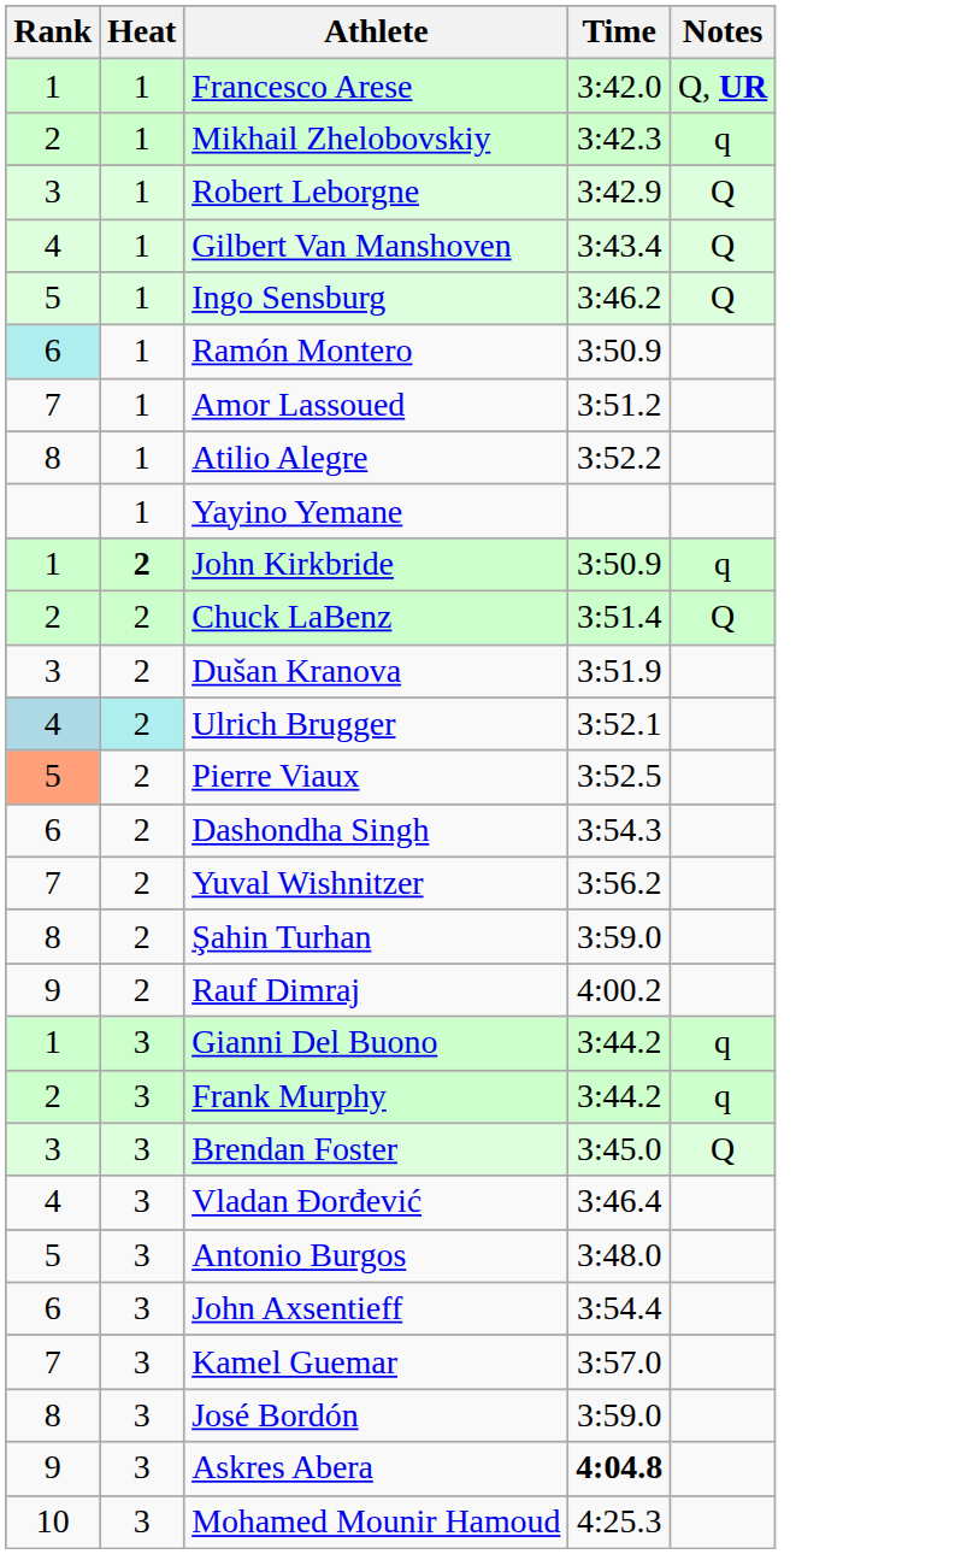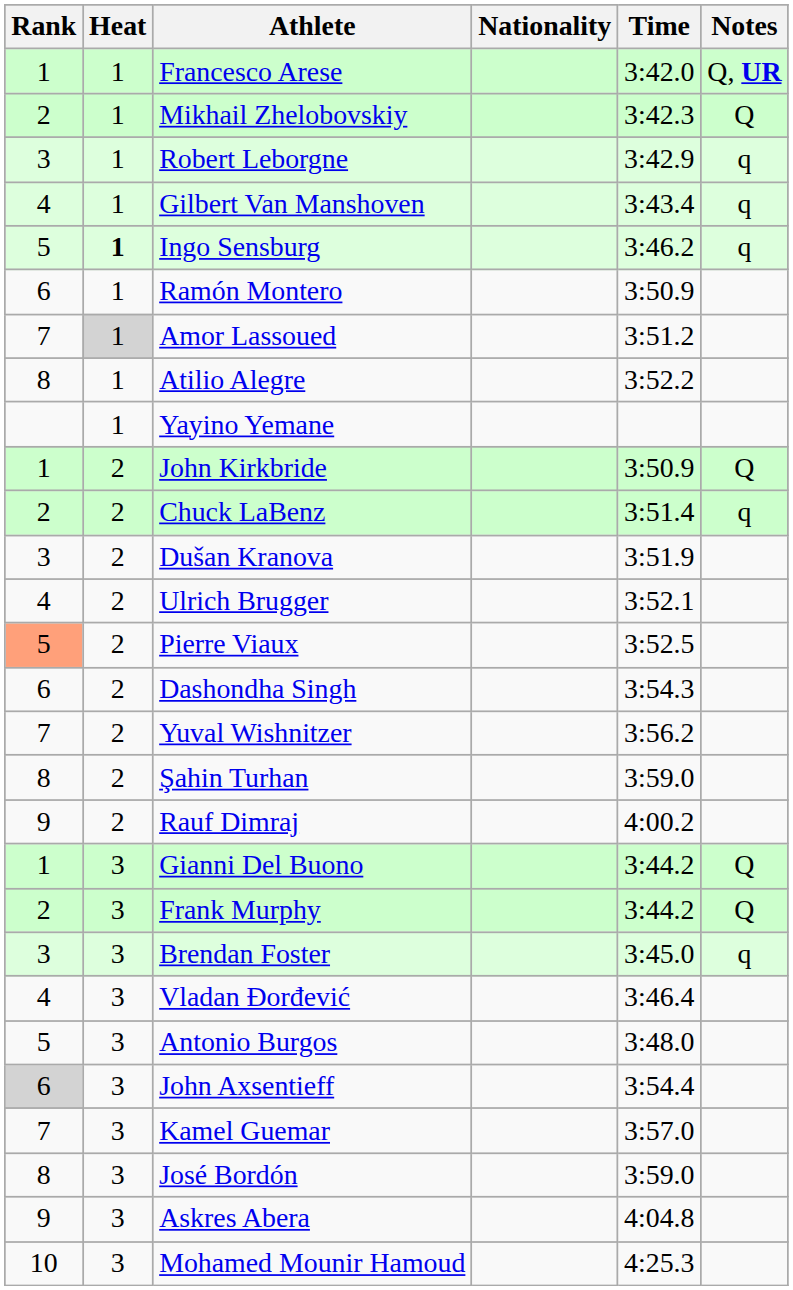+ column: Nationality
Mikhail Zhelobovskiy | Notes: q -> Q
Robert Leborgne | Notes: Q -> q
Gilbert Van Manshoven | Notes: Q -> q
Ingo Sensburg | Heat: normal -> bold
Ingo Sensburg | Notes: Q -> q
Ramón Montero | Rank: paleturquoise background -> no background
Amor Lassoued | Heat: no background -> lightgrey background
John Kirkbride | Heat: bold -> normal
John Kirkbride | Notes: q -> Q
Chuck LaBenz | Notes: Q -> q
Ulrich Brugger | Rank: lightblue background -> no background
Ulrich Brugger | Heat: paleturquoise background -> no background
Gianni Del Buono | Notes: q -> Q
Frank Murphy | Notes: q -> Q
Brendan Foster | Notes: Q -> q
John Axsentieff | Rank: no background -> lightgrey background
Askres Abera | Time: bold -> normal
